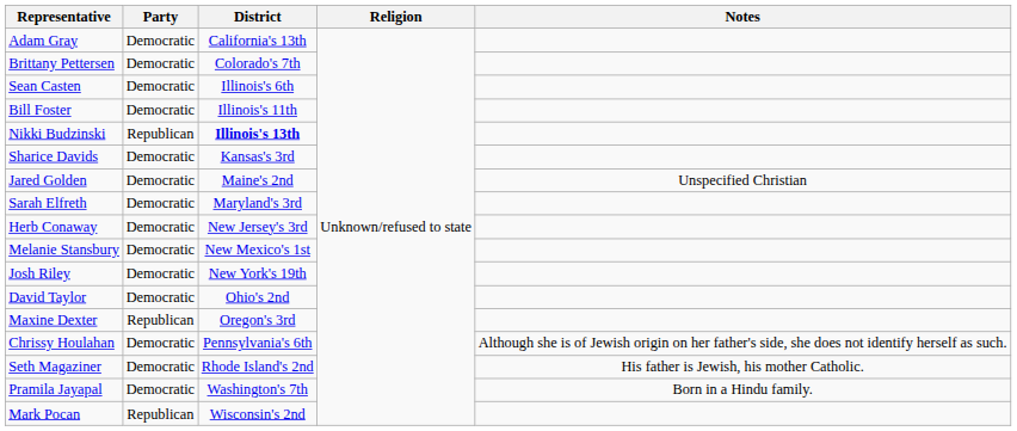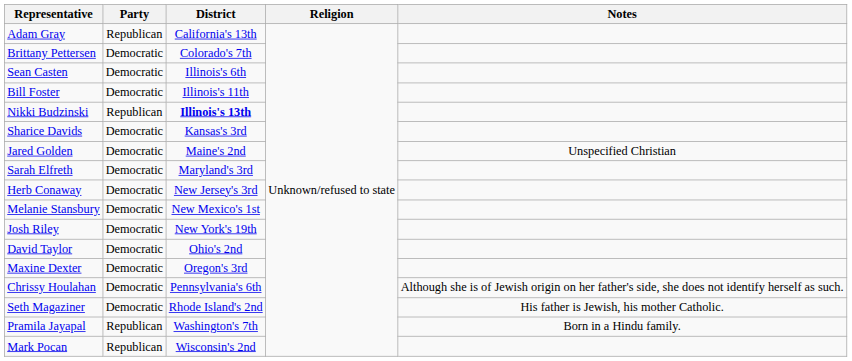Adam Gray | Party: Democratic -> Republican
Maxine Dexter | Party: Republican -> Democratic
Pramila Jayapal | Party: Democratic -> Republican
